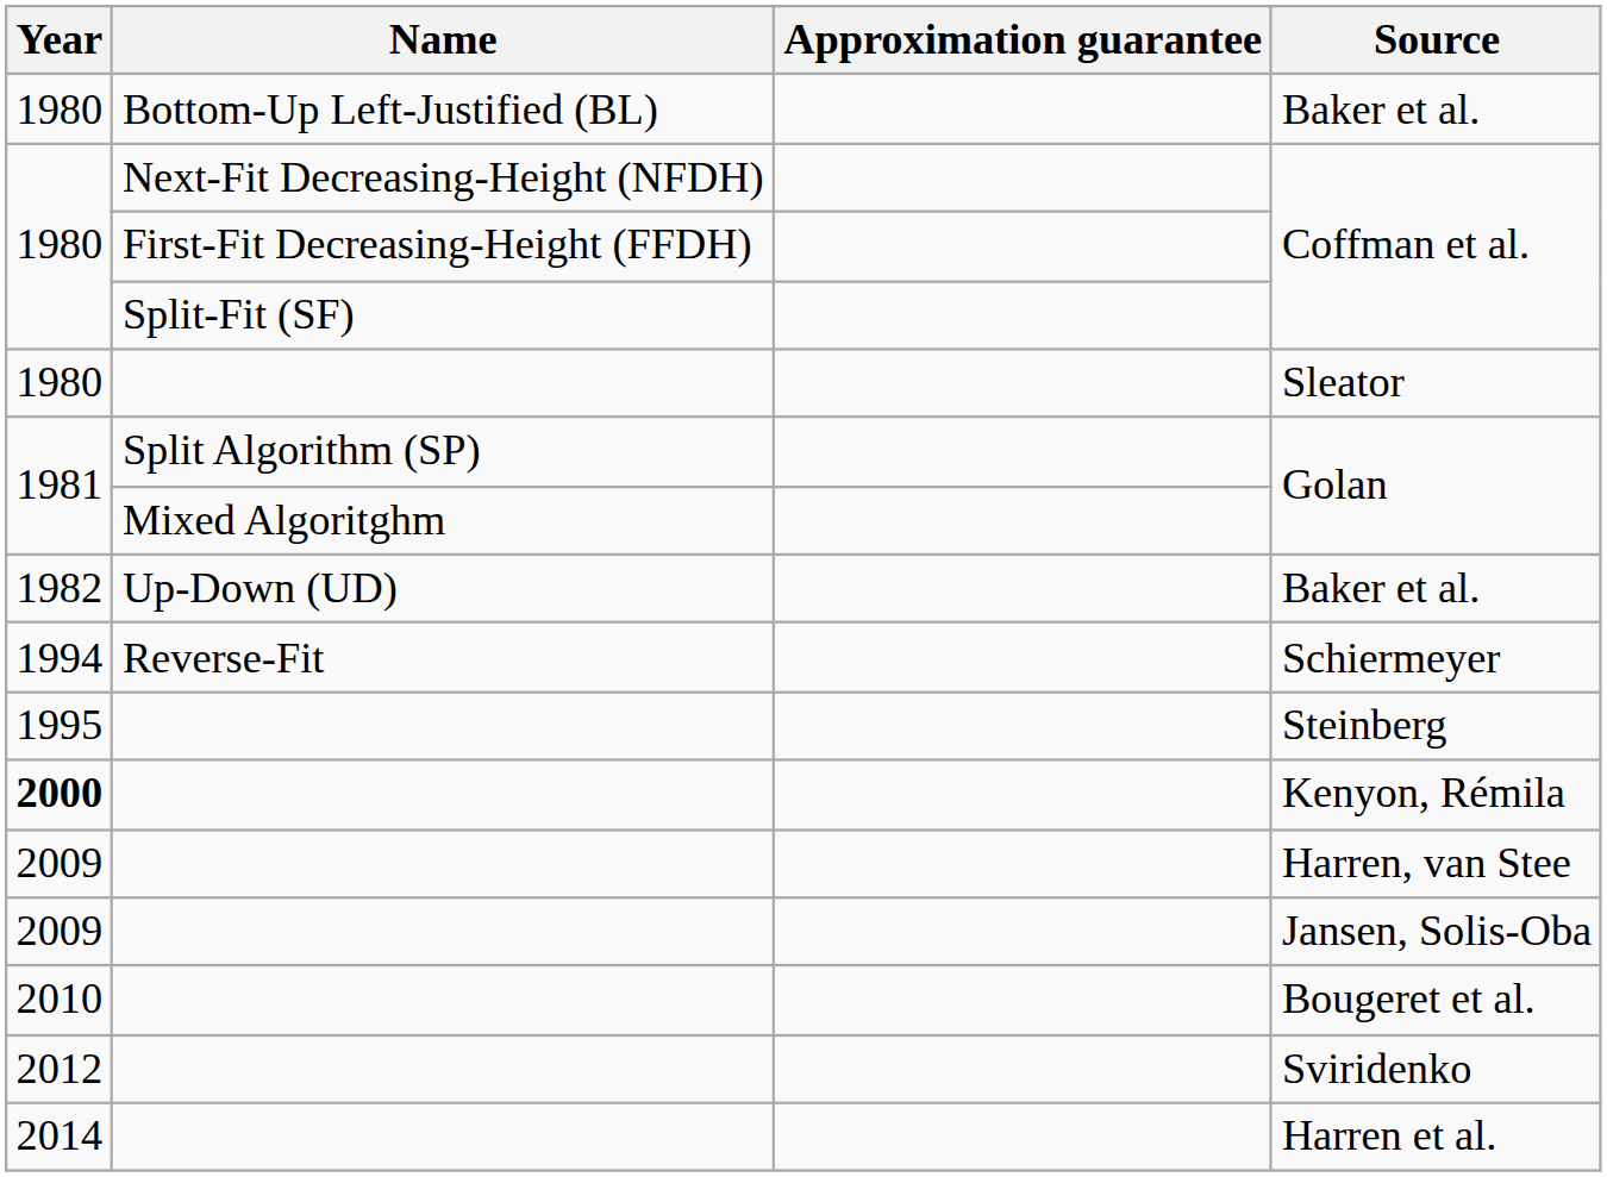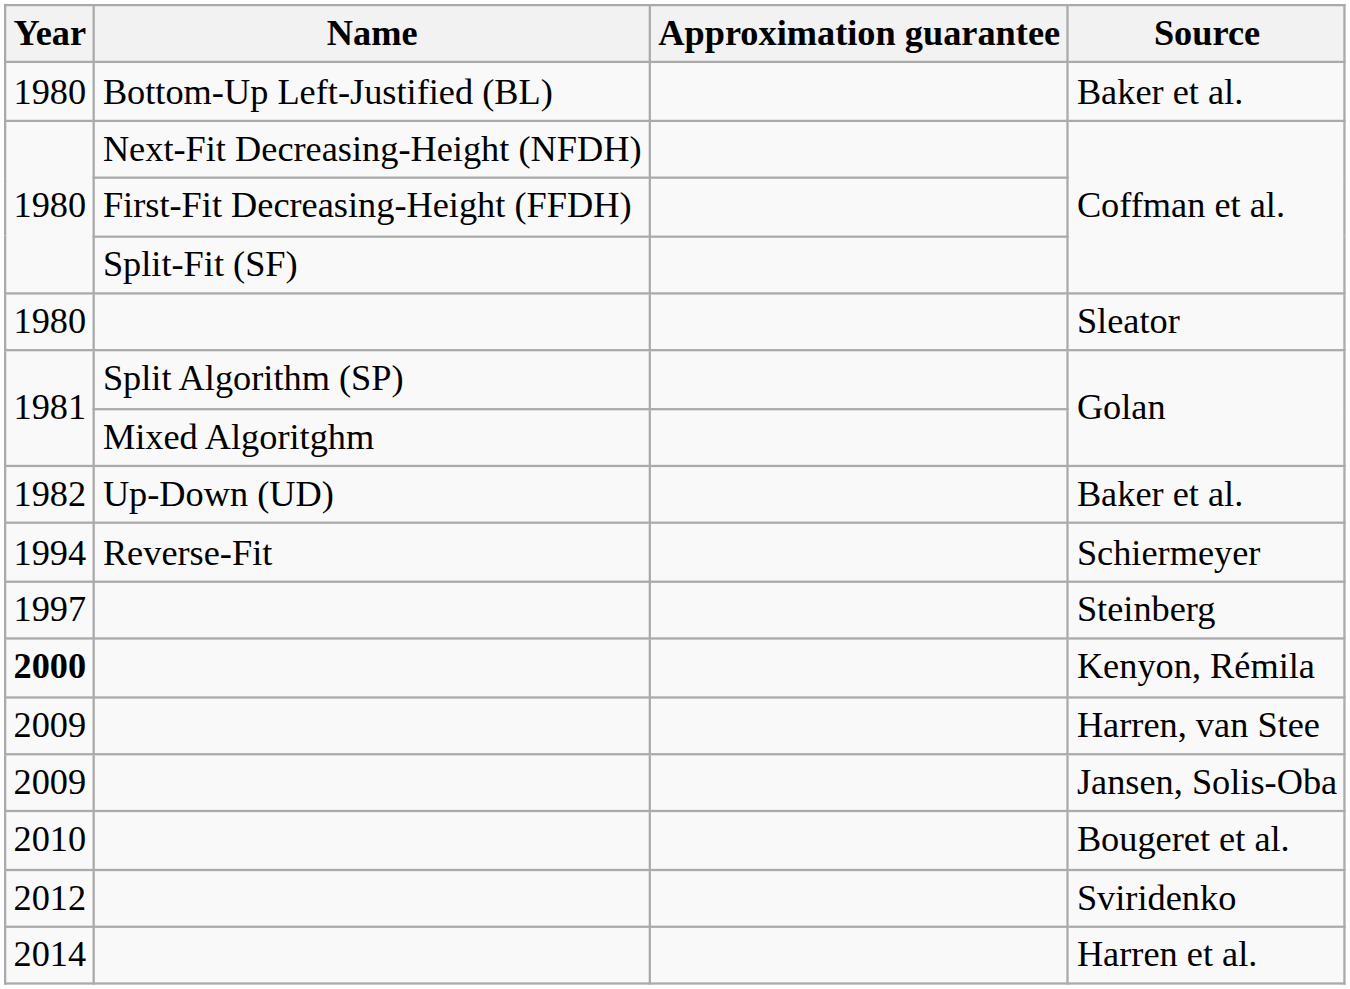Steinberg | Year: 1995 -> 1997
